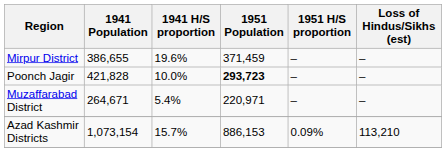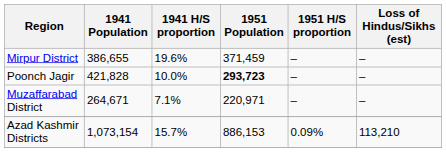Muzaffarabad District | 1941 H/S proportion: 5.4% -> 7.1%
